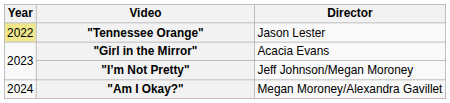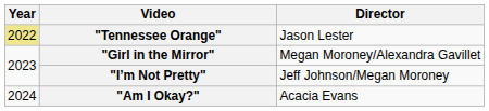"Girl in the Mirror" | Director: Acacia Evans -> Megan Moroney/Alexandra Gavillet
"Am I Okay?" | Director: Megan Moroney/Alexandra Gavillet -> Acacia Evans
